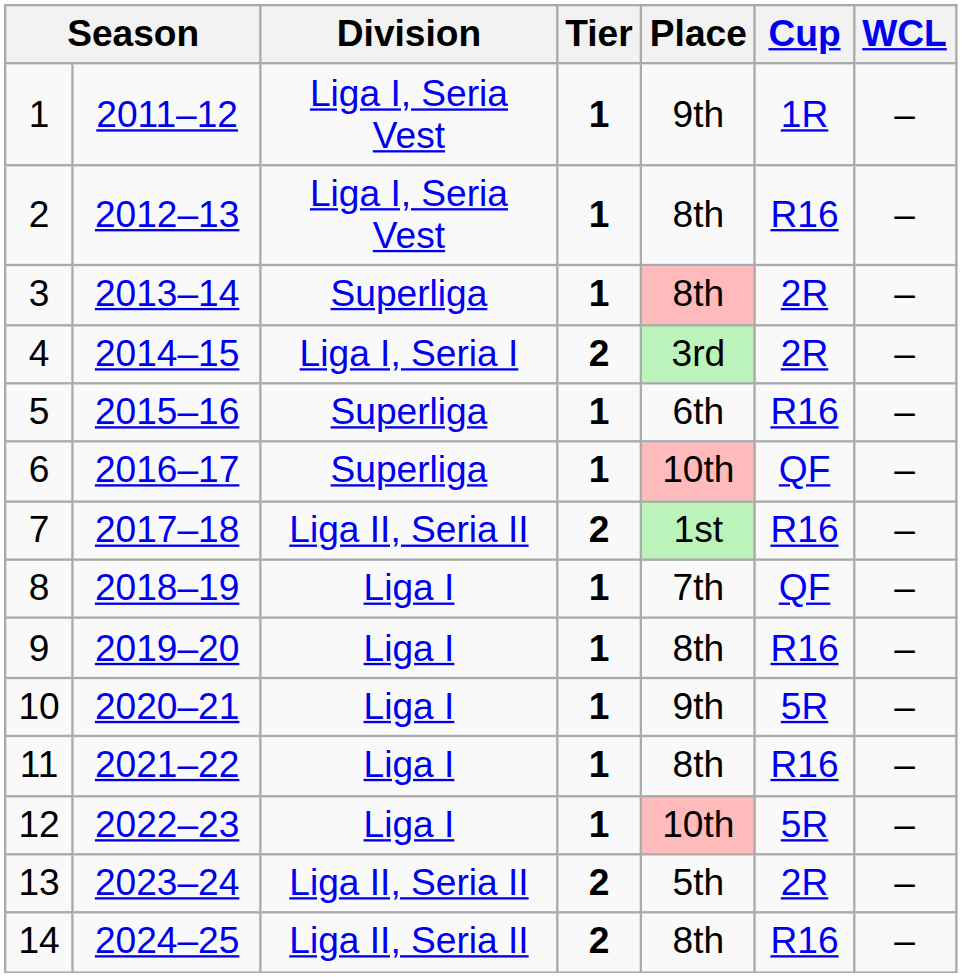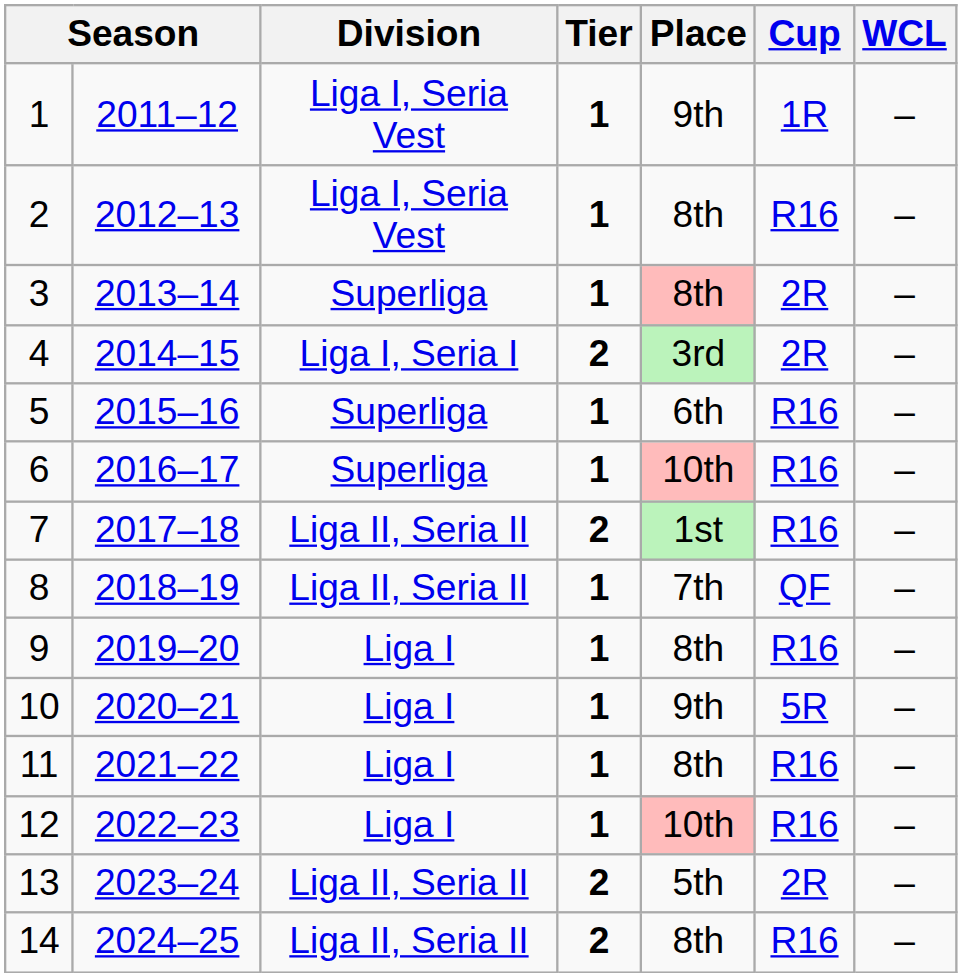6 | Cup: QF -> R16
8 | Division: Liga I -> Liga II, Seria II
12 | Cup: 5R -> R16
